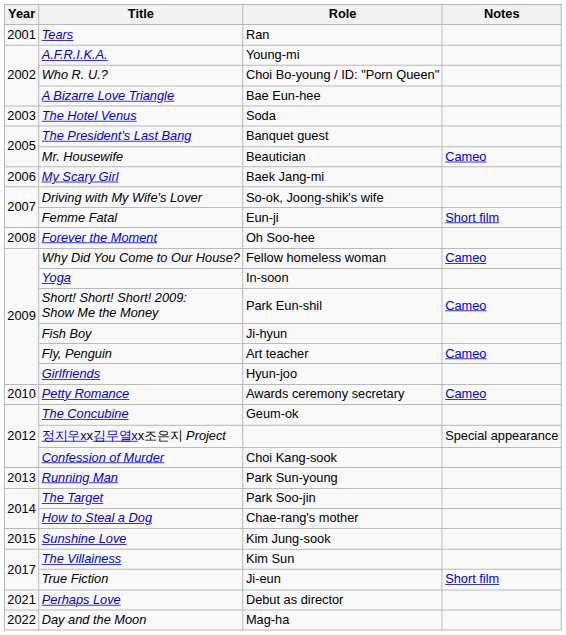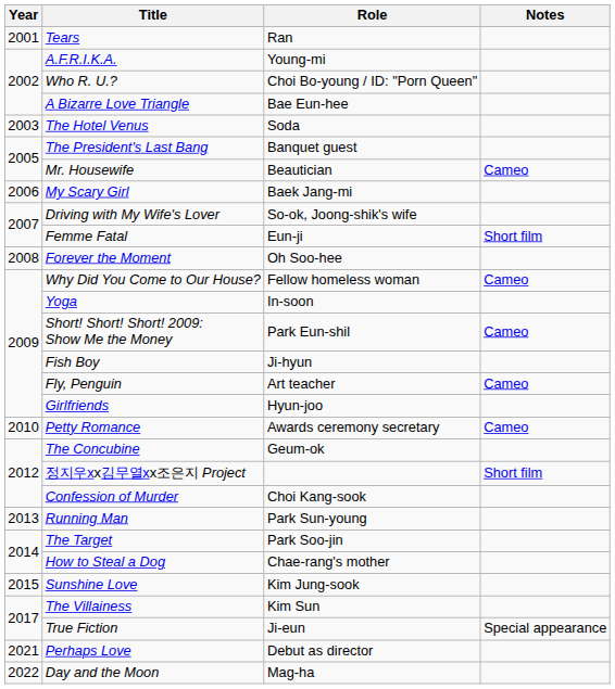정지우xx김무열xx조은지 Project | Notes: Special appearance -> Short film
True Fiction | Notes: Short film -> Special appearance
